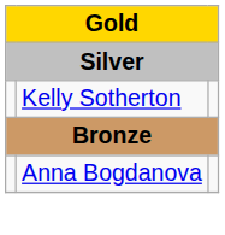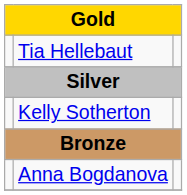+ row: Tia Hellebaut
